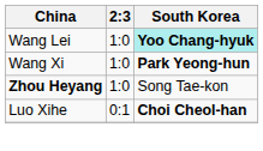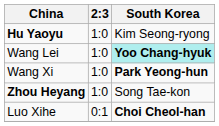+ row: Hu Yaoyu | 1:0 | Kim Seong-ryong
